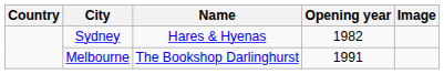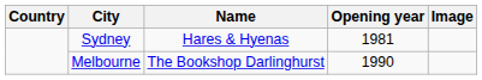Sydney | Opening year: 1982 -> 1981
Melbourne | Opening year: 1991 -> 1990
